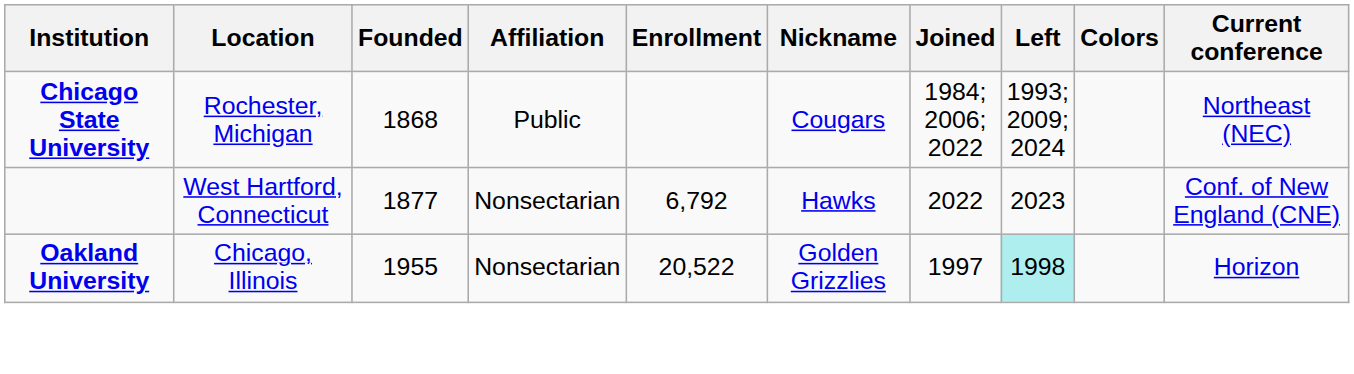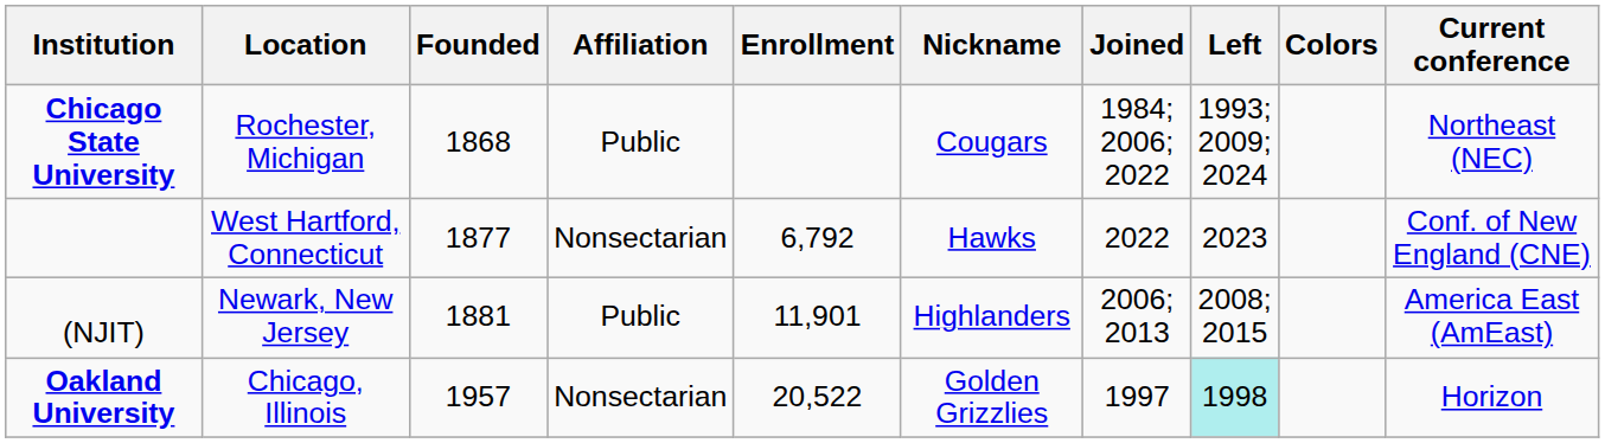+ row: (NJIT) | Newark, New Jersey | 1881 | Public | 11,901 | Highlanders | 2006; 2013 | 2008; 2015 | America East (AmEast)
Oakland University | Founded: 1955 -> 1957
